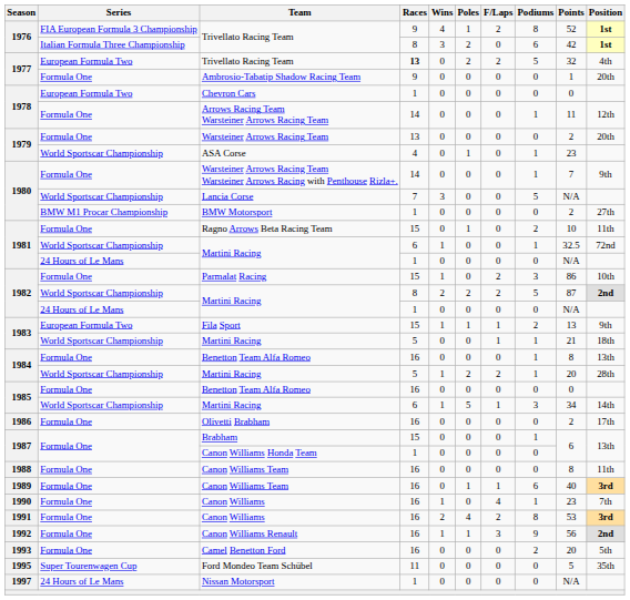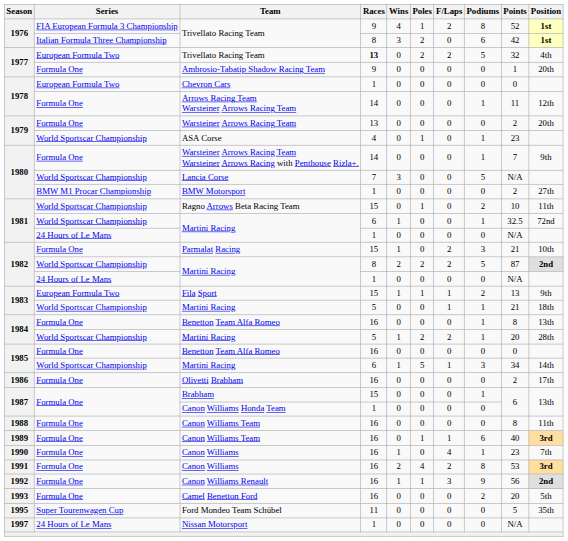Ragno Arrows Beta Racing Team | Series: Formula One -> World Sportscar Championship
Parmalat Racing | Points: 86 -> 21
